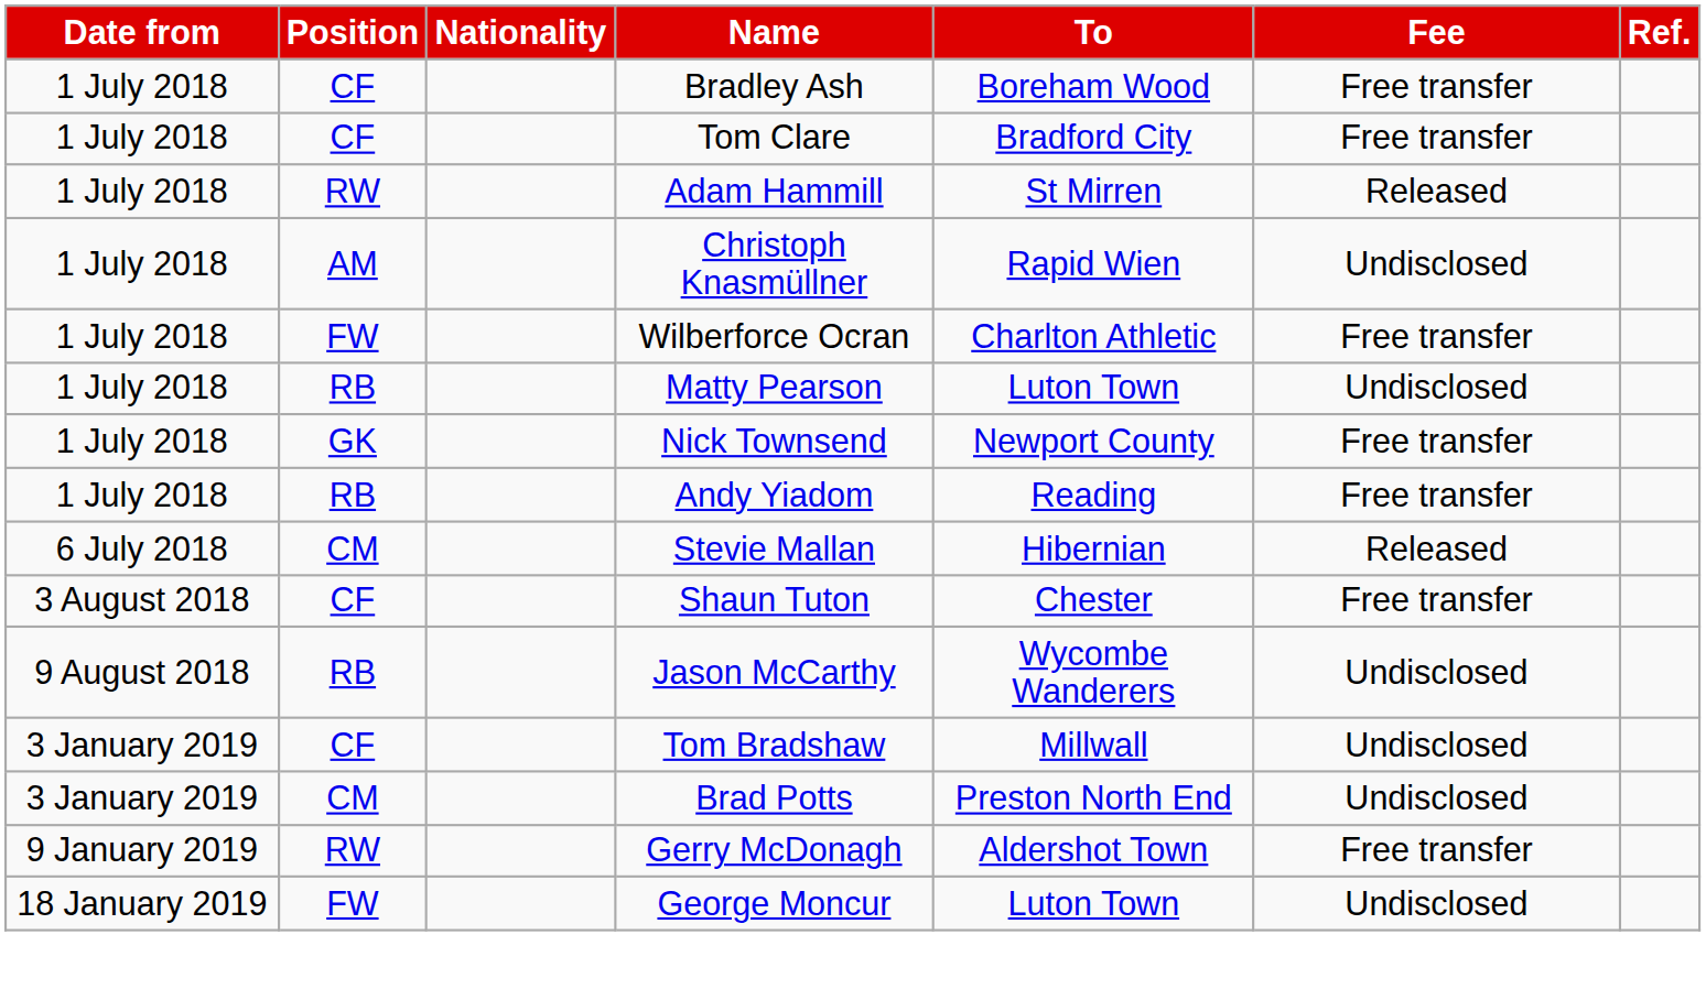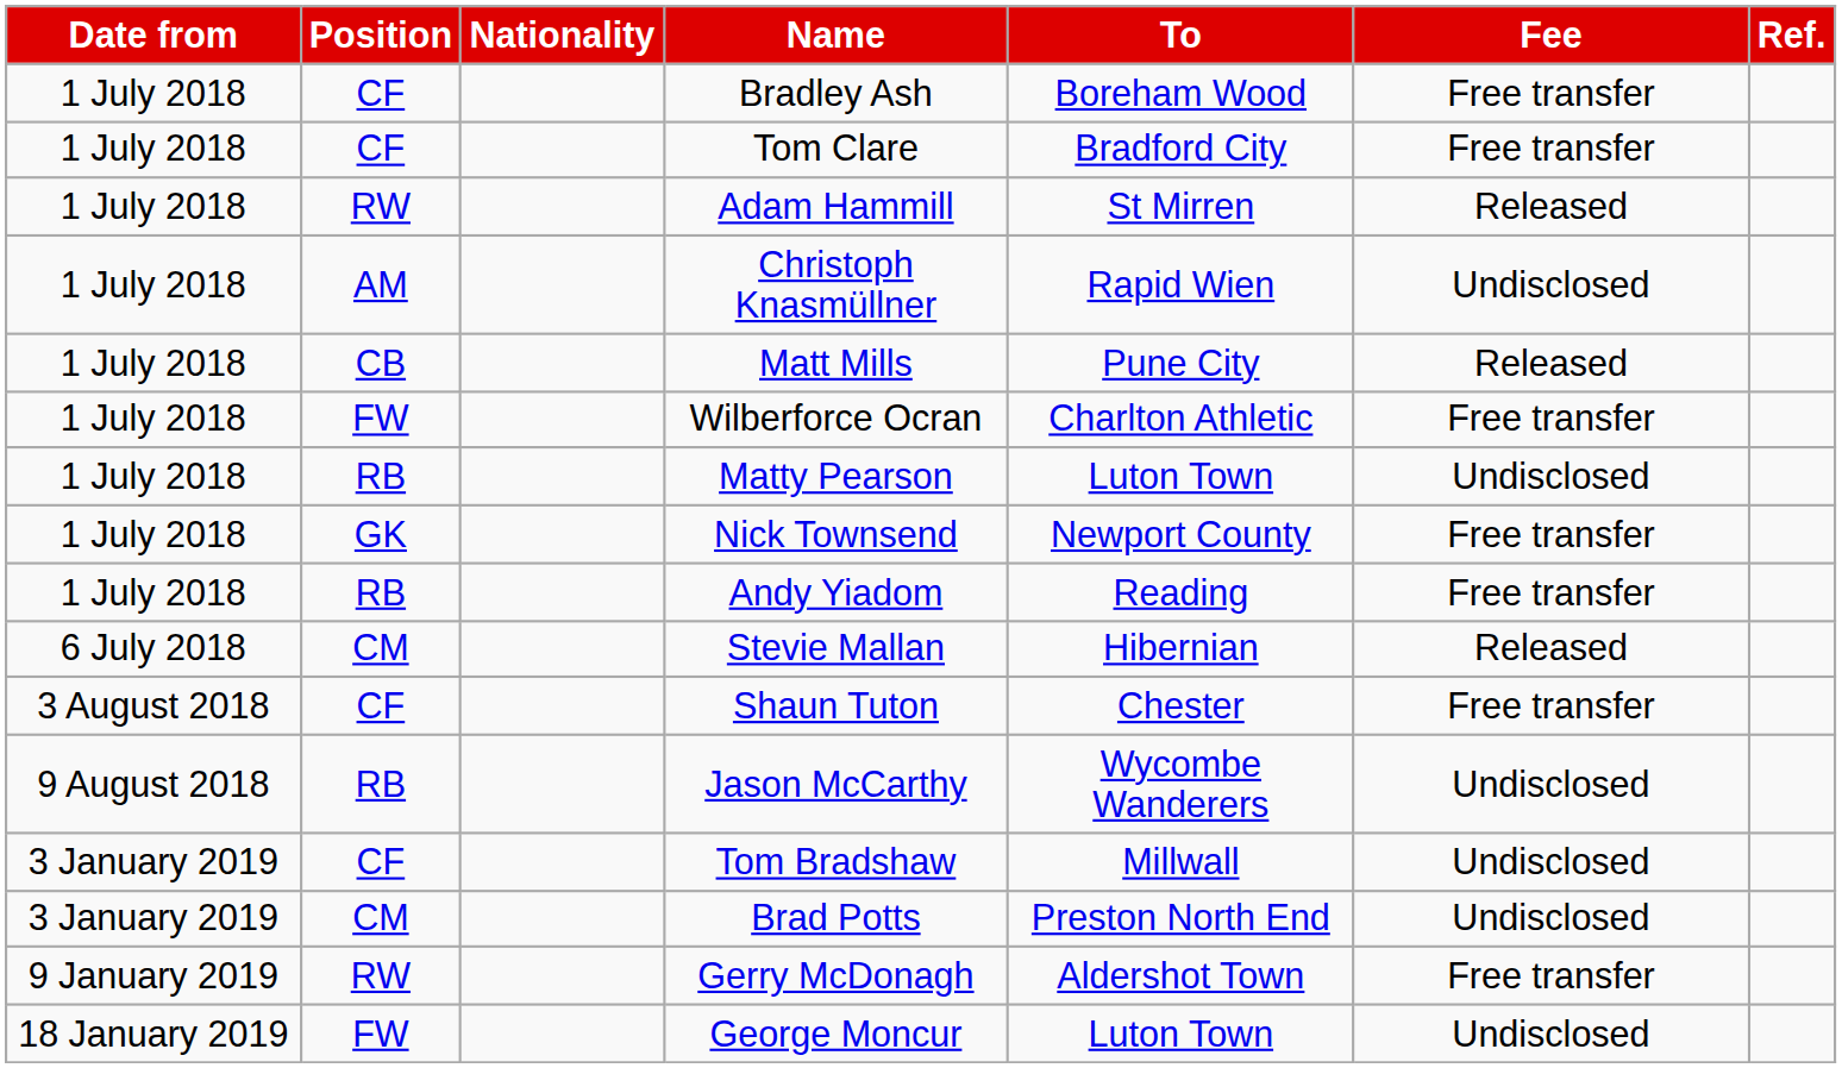+ row: 1 July 2018 | CB | Matt Mills | Pune City | Released
